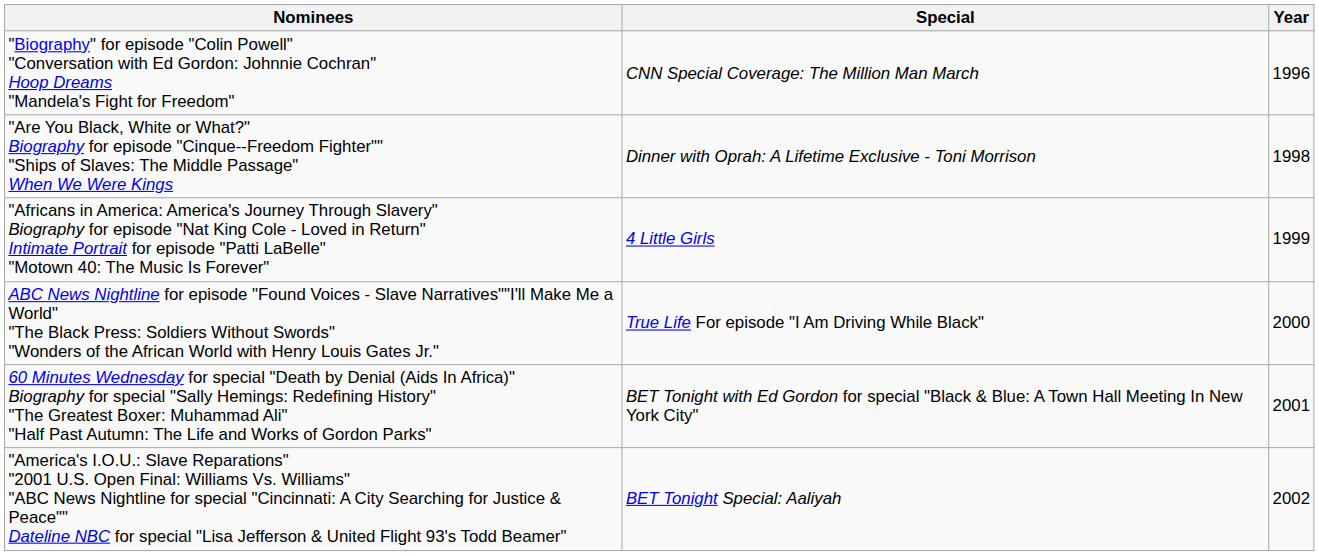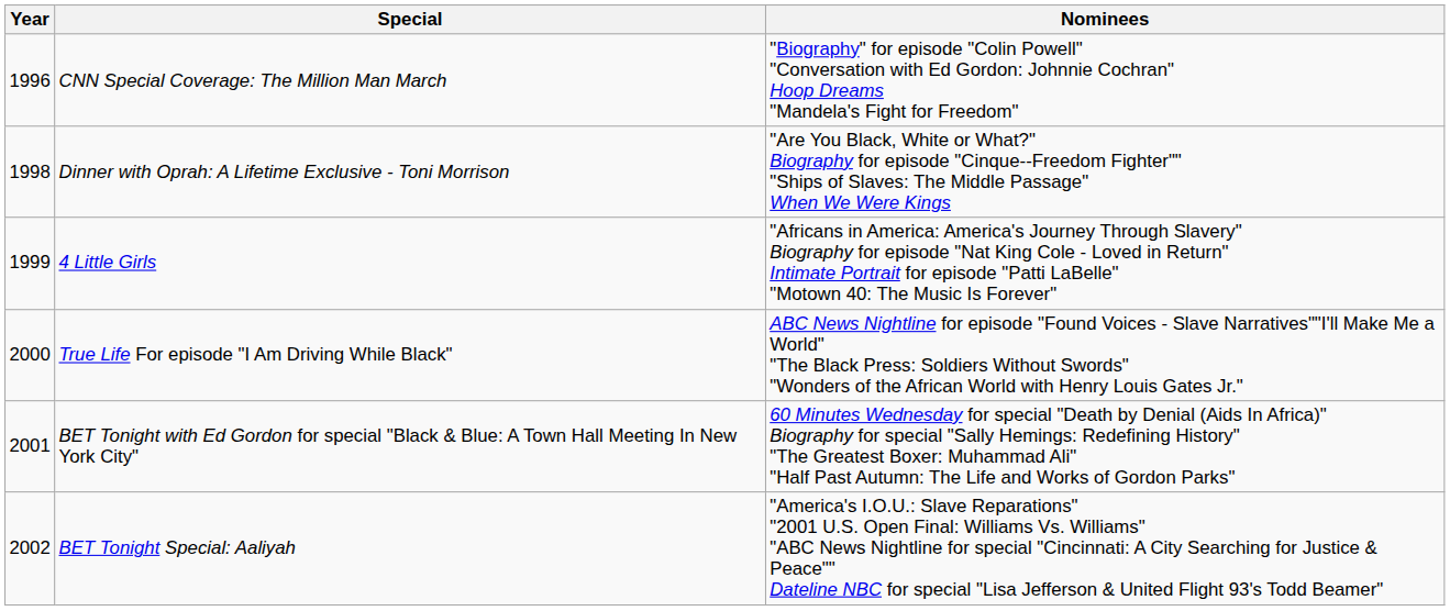columns swapped: Year <-> Nominees
